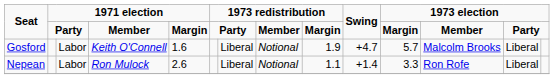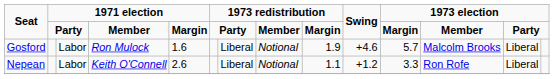Gosford | column 4: Keith O'Connell -> Ron Mulock
Gosford | Swing: +4.7 -> +4.6
Nepean | column 4: Ron Mulock -> Keith O'Connell
Nepean | Swing: +1.4 -> +1.2
